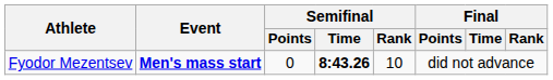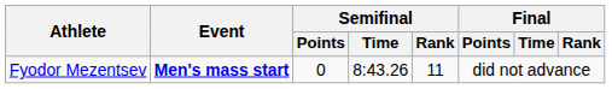Fyodor Mezentsev | Semifinal / Time: bold -> normal
Fyodor Mezentsev | Semifinal / Rank: 10 -> 11
